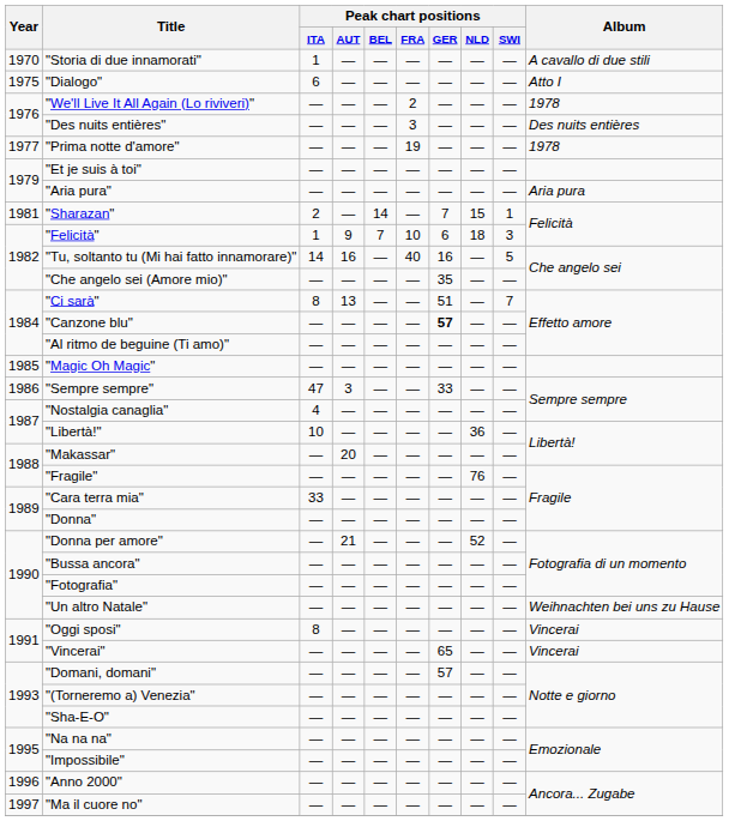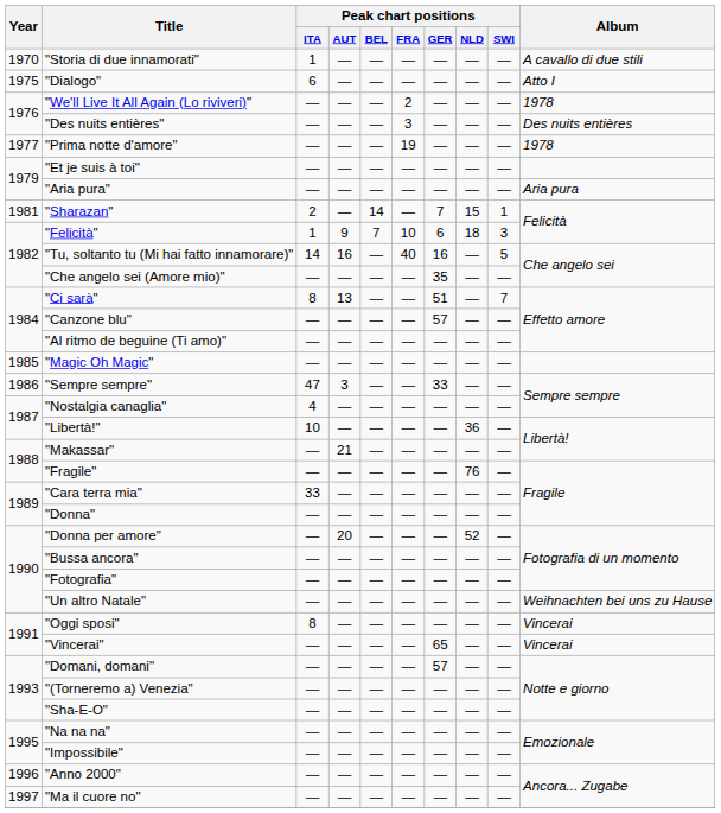"Canzone blu" | Peak chart positions / GER: bold -> normal
"Makassar" | Peak chart positions / AUT: 20 -> 21
"Donna per amore" | Peak chart positions / AUT: 21 -> 20
